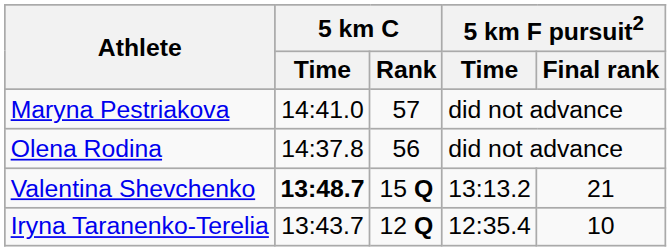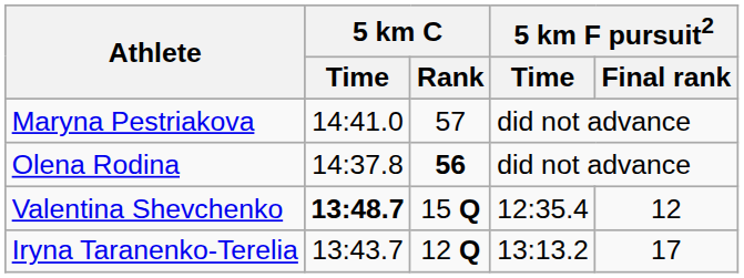Olena Rodina | 5 km C / Rank: normal -> bold
Valentina Shevchenko | 5 km F pursuit2 / Time: 13:13.2 -> 12:35.4
Valentina Shevchenko | 5 km F pursuit2 / Final rank: 21 -> 12
Iryna Taranenko-Terelia | 5 km F pursuit2 / Time: 12:35.4 -> 13:13.2
Iryna Taranenko-Terelia | 5 km F pursuit2 / Final rank: 10 -> 17
